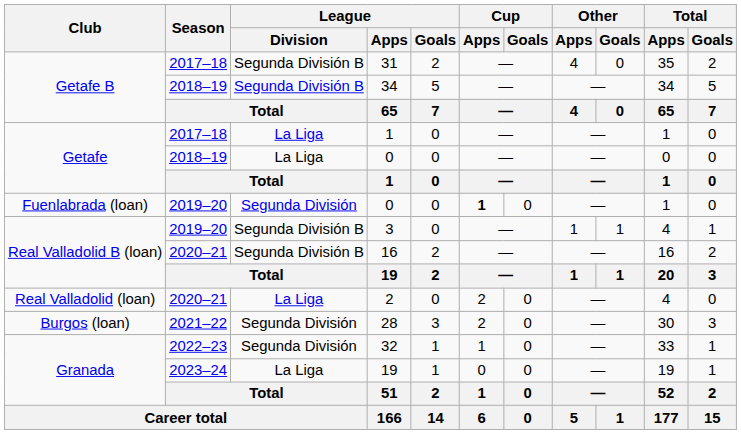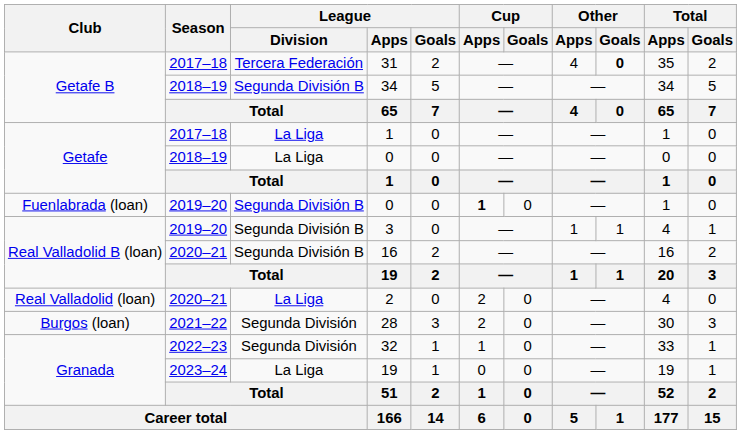31 | League / Division: Segunda División B -> Tercera Federación
31 | Other / Goals: normal -> bold
Fuenlabrada (loan) / 0 | League / Division: Segunda División -> Segunda División B
